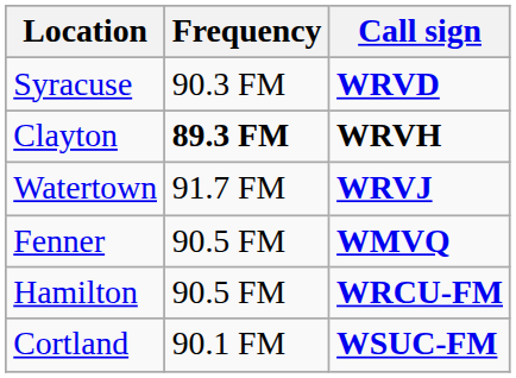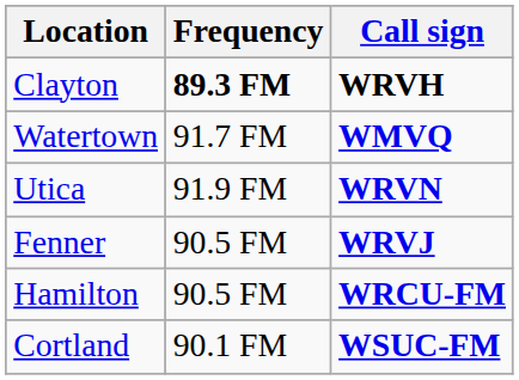- row: Syracuse | 90.3 FM | WRVD
Watertown | Call sign: WRVJ -> WMVQ
+ row: Utica | 91.9 FM | WRVN
Fenner | Call sign: WMVQ -> WRVJ
